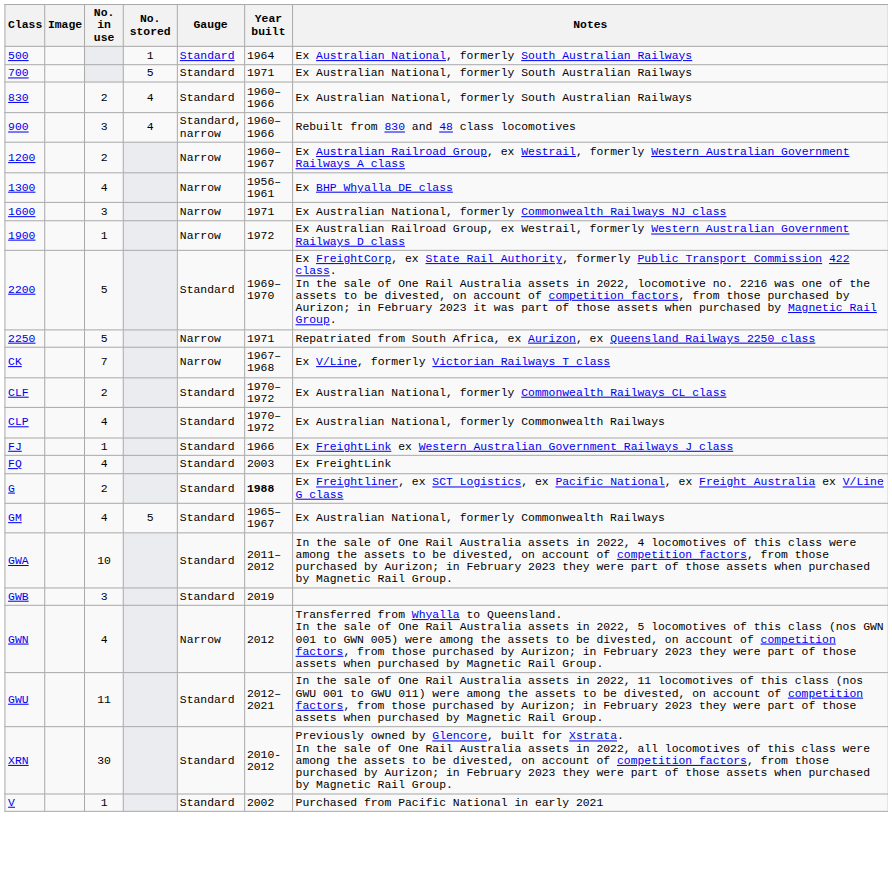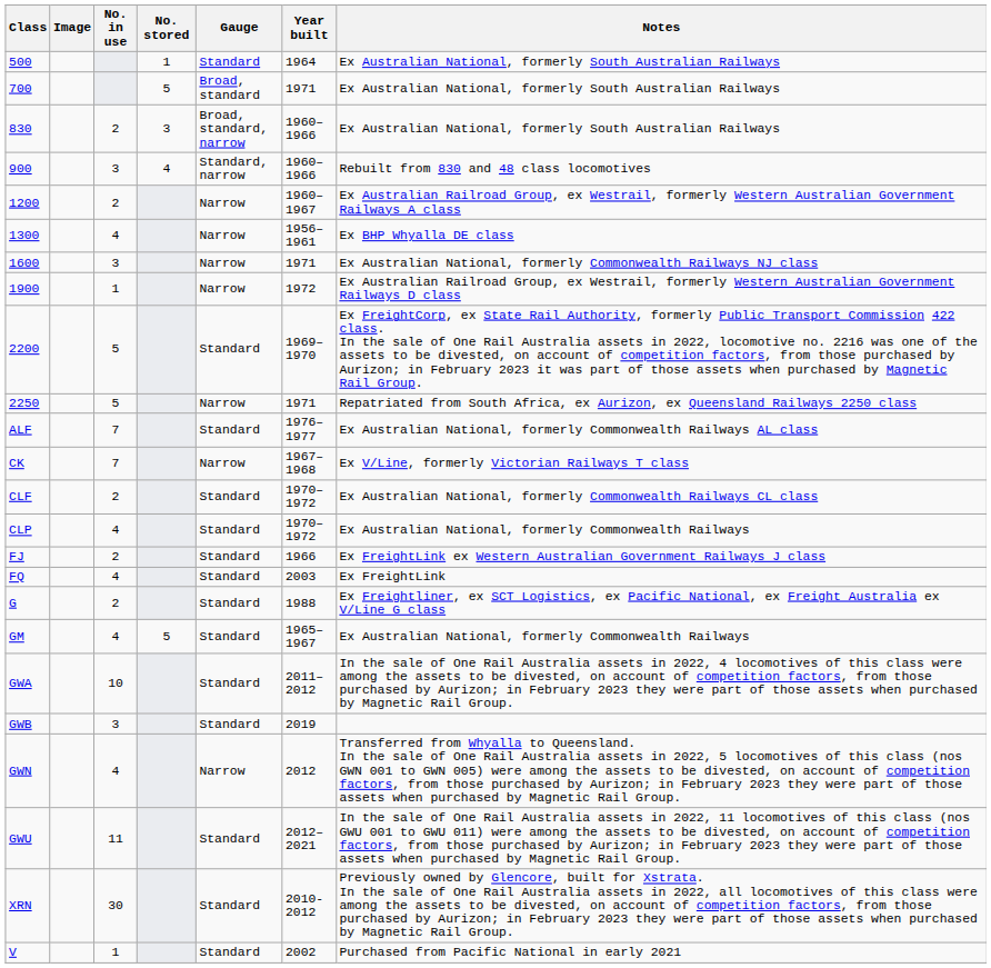700 | Gauge: Standard -> Broad, standard
830 | No. stored: 4 -> 3
830 | Gauge: Standard -> Broad, standard, narrow
+ row: ALF | 7 | Standard | 1976– 1977 | Ex Australian National, formerly Commonwealth Railways AL class
FJ | No. in use: 1 -> 2
G | Year built: bold -> normal
